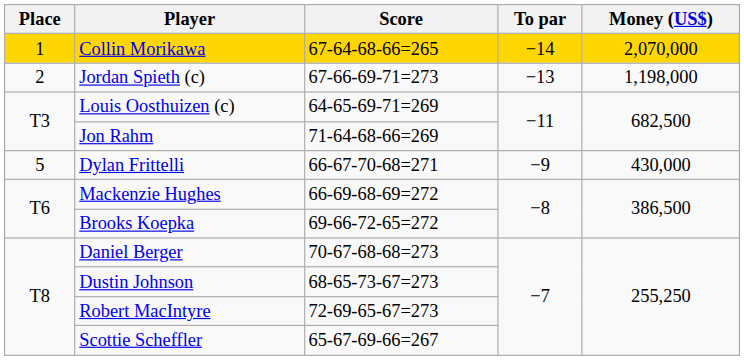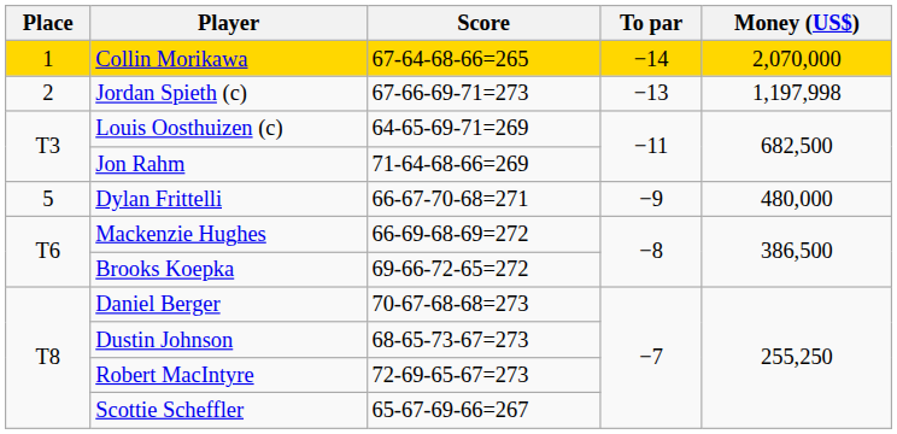Jordan Spieth (c) | Money (US$): 1,198,000 -> 1,197,998
Dylan Frittelli | Money (US$): 430,000 -> 480,000
